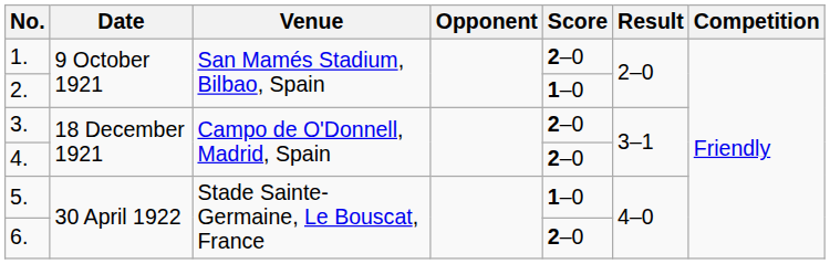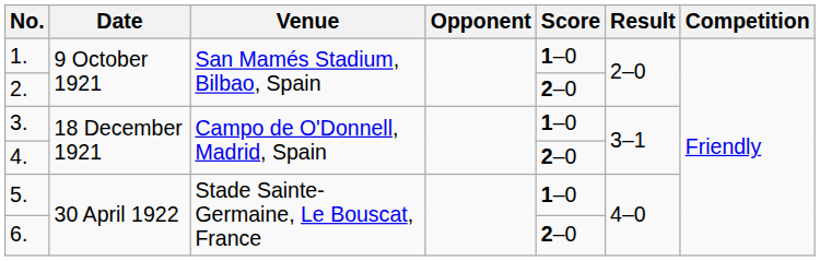1. | Score: 2–0 -> 1–0
2. | Score: 1–0 -> 2–0
3. | Score: 2–0 -> 1–0
